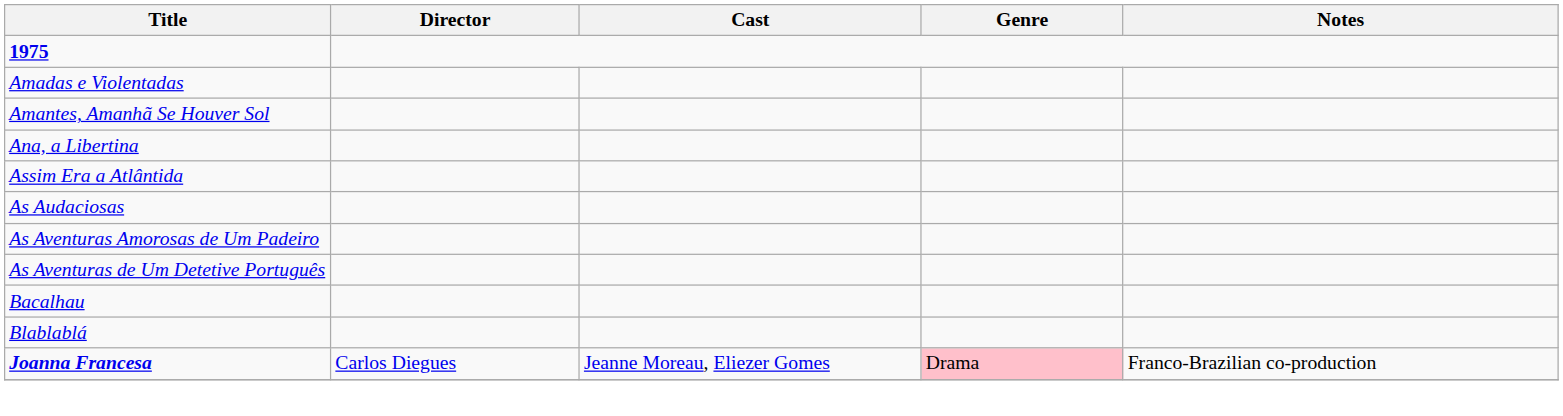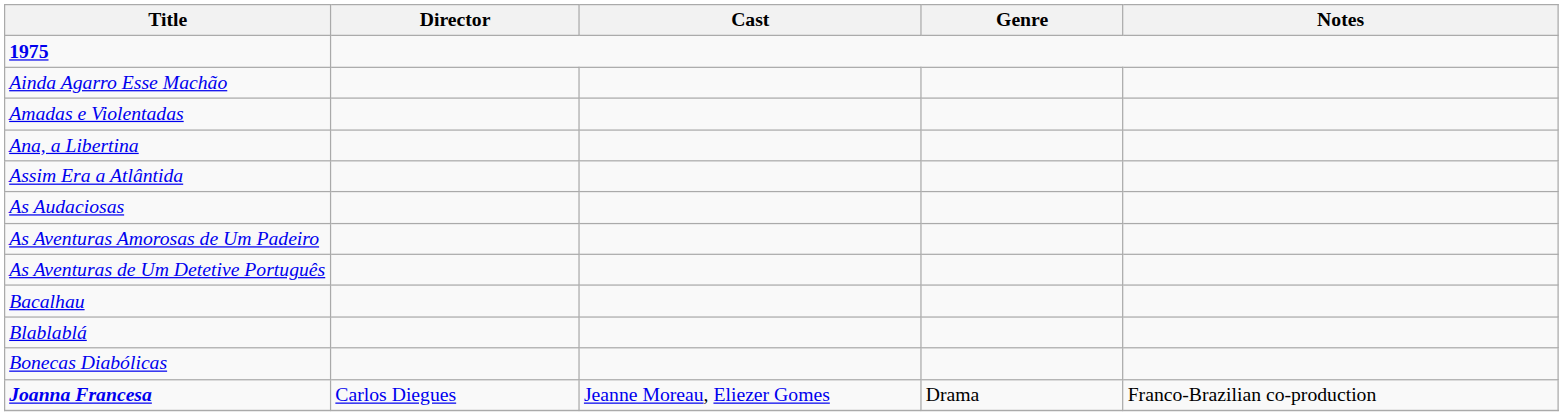+ row: Ainda Agarro Esse Machão
- row: Amantes, Amanhã Se Houver Sol
+ row: Bonecas Diabólicas
Joanna Francesa | Genre: pink background -> no background
